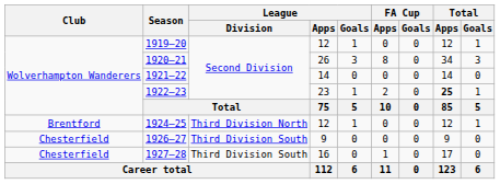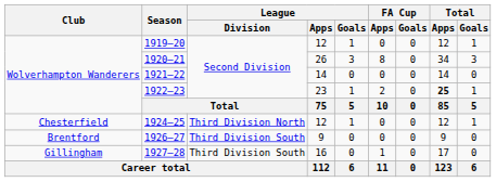1924–25 | Club: Brentford -> Chesterfield
1926–27 | Club: Chesterfield -> Brentford
1927–28 | Club: Chesterfield -> Gillingham
